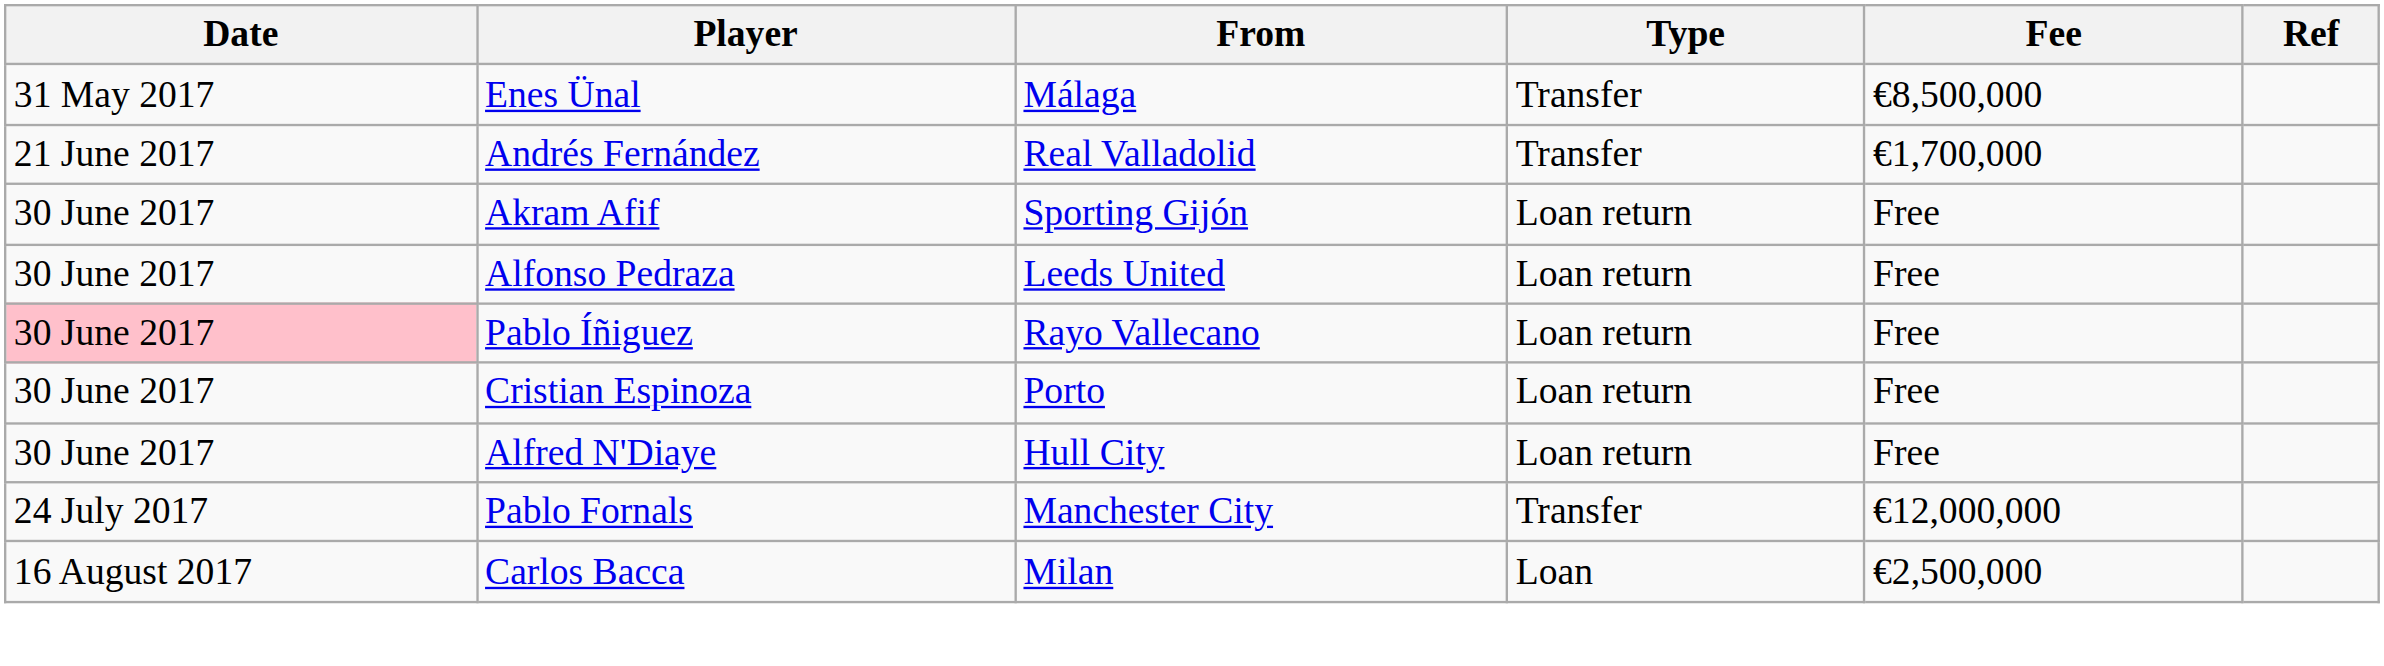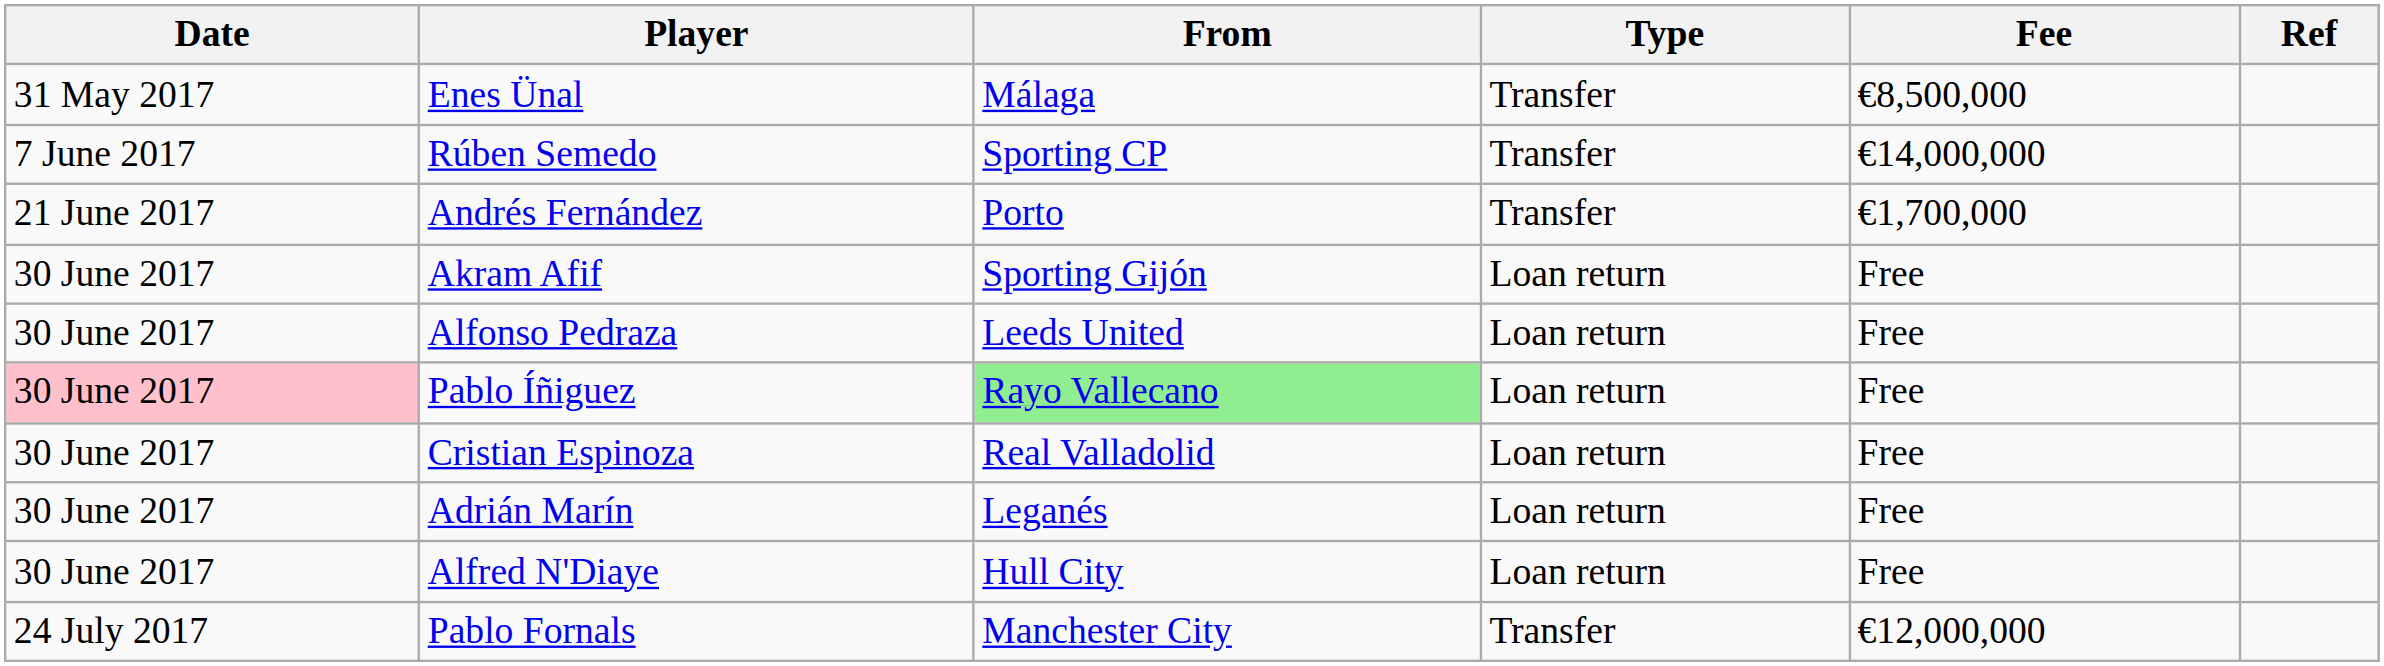+ row: 7 June 2017 | Rúben Semedo | Sporting CP | Transfer | €14,000,000
Andrés Fernández | From: Real Valladolid -> Porto
Pablo Íñiguez | From: no background -> lightgreen background
Cristian Espinoza | From: Porto -> Real Valladolid
+ row: 30 June 2017 | Adrián Marín | Leganés | Loan return | Free
- row: 16 August 2017 | Carlos Bacca | Milan | Loan | €2,500,000
